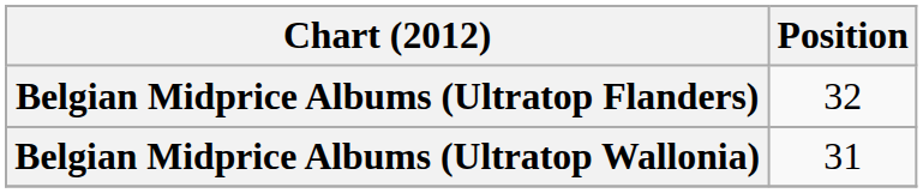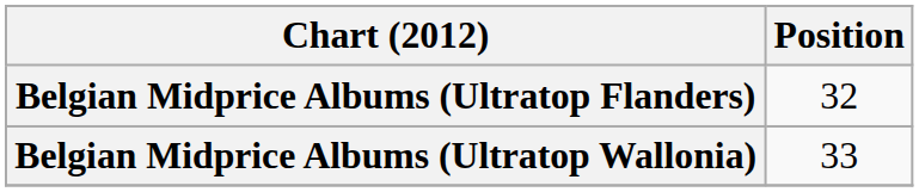Belgian Midprice Albums (Ultratop Wallonia) | Position: 31 -> 33
